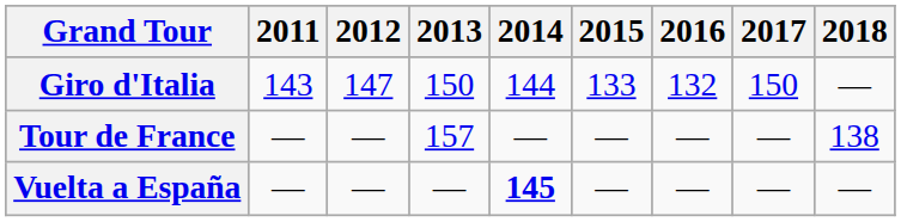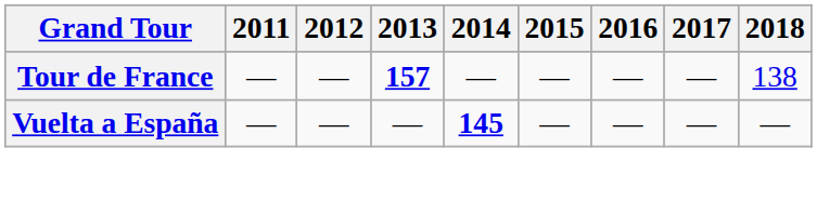- row: Giro d'Italia | 143 | 147 | 150 | 144 | 133 | 132 | 150 | —
Tour de France | 2013: normal -> bold
